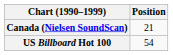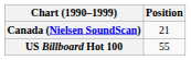US Billboard Hot 100 | Position: 54 -> 55
